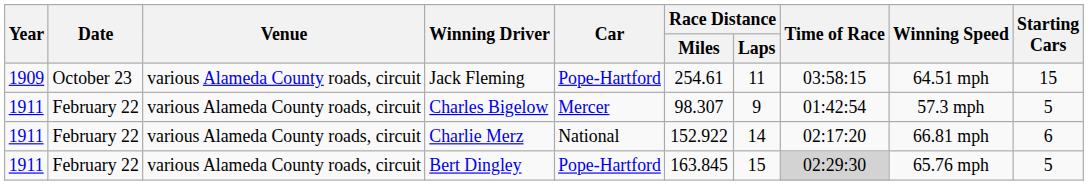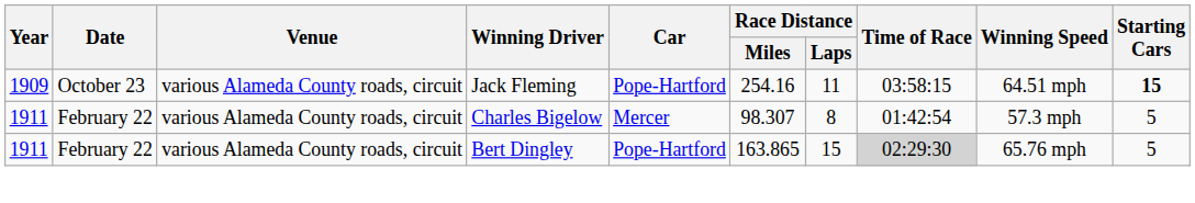Jack Fleming | Race Distance / Miles: 254.61 -> 254.16
Jack Fleming | Starting Cars: normal -> bold
Charles Bigelow | Race Distance / Laps: 9 -> 8
- row: 1911 | February 22 | various Alameda County roads, circuit | Charlie Merz | National | 152.922 | 14 | 02:17:20 | 66.81 mph | 6
Bert Dingley | Race Distance / Miles: 163.845 -> 163.865
